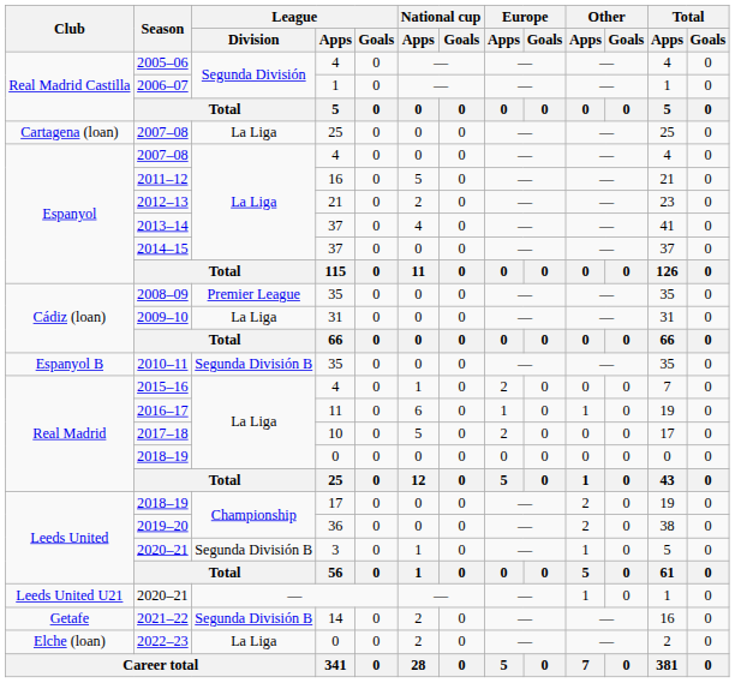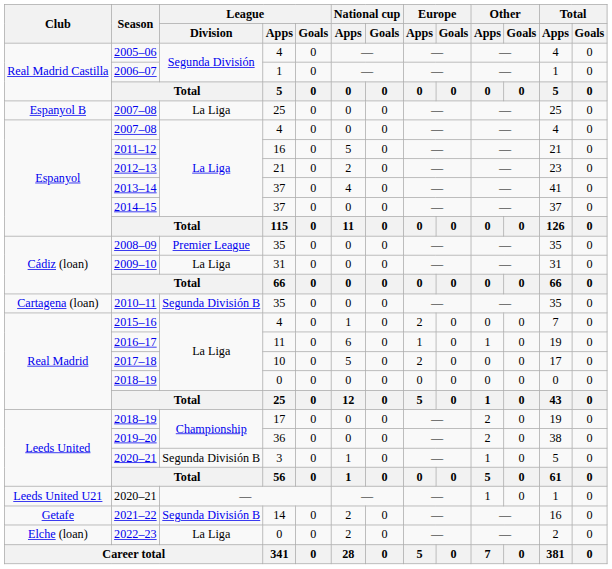2007–08 / 25 | Club: Cartagena (loan) -> Espanyol B
2010–11 | Club: Espanyol B -> Cartagena (loan)
